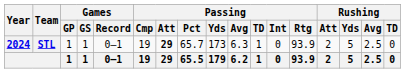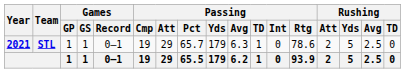STL | Year: 2024 -> 2021
STL | Passing / Att: bold -> normal
STL | Passing / Yds: 173 -> 179
STL | Passing / Rtg: 93.9 -> 78.6
